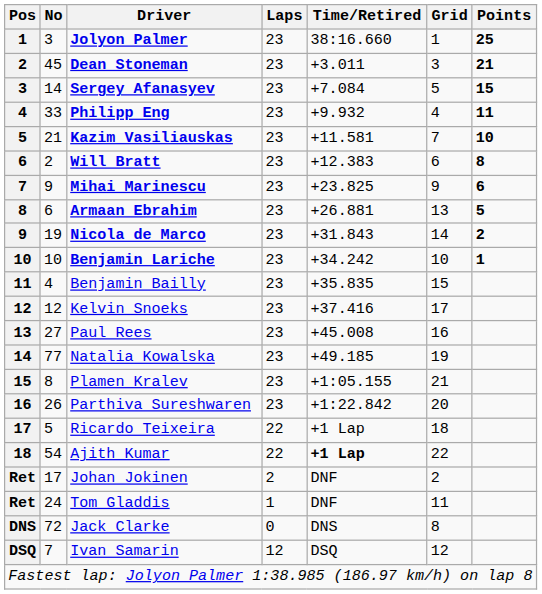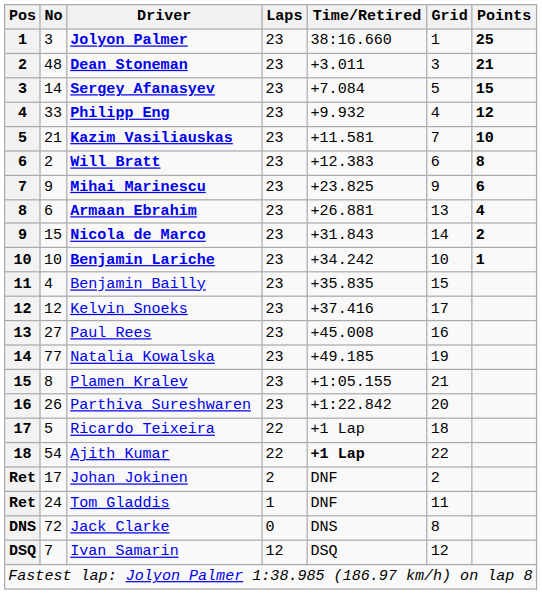Dean Stoneman | No: 45 -> 48
Philipp Eng | Points: 11 -> 12
Armaan Ebrahim | Points: 5 -> 4
Nicola de Marco | No: 19 -> 15
